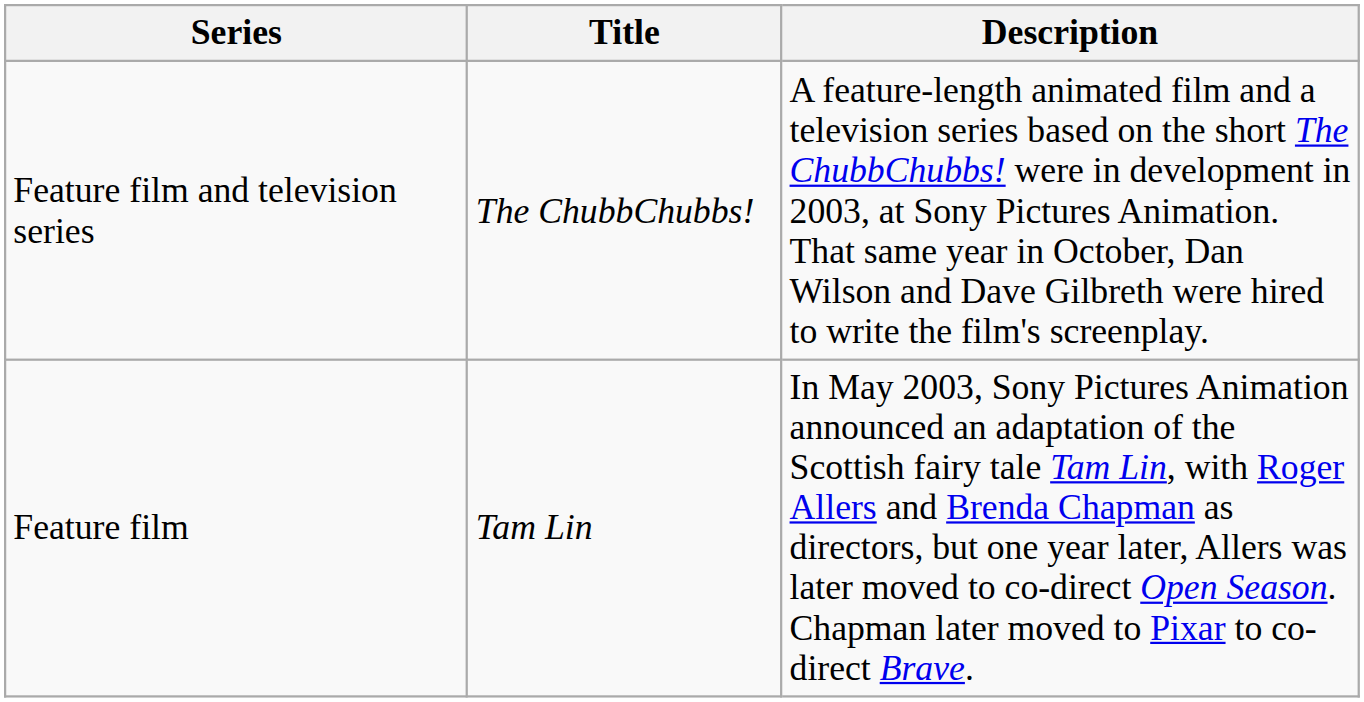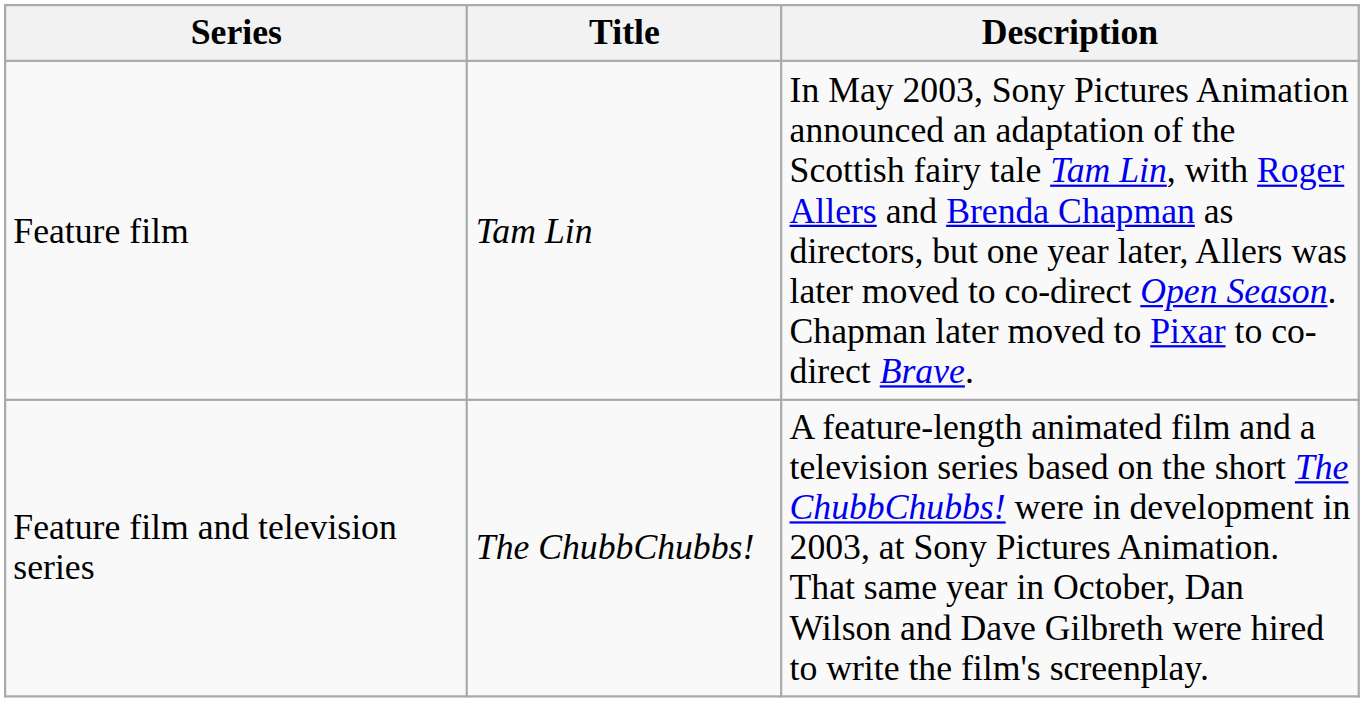rows swapped: Feature film <-> Feature film and television series
